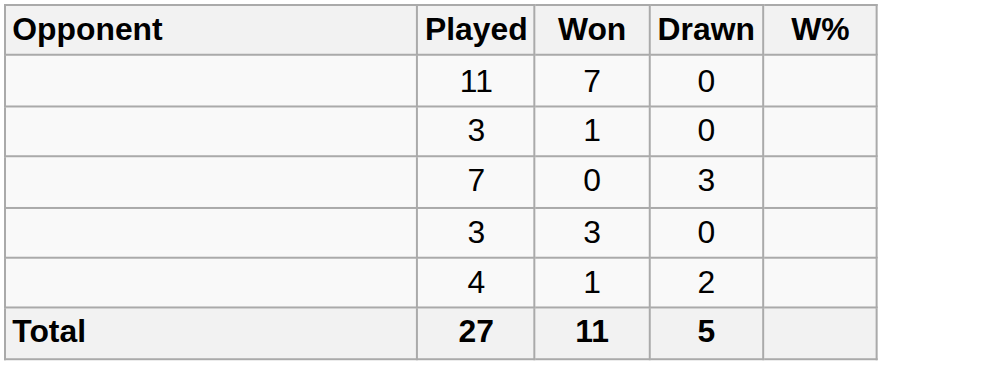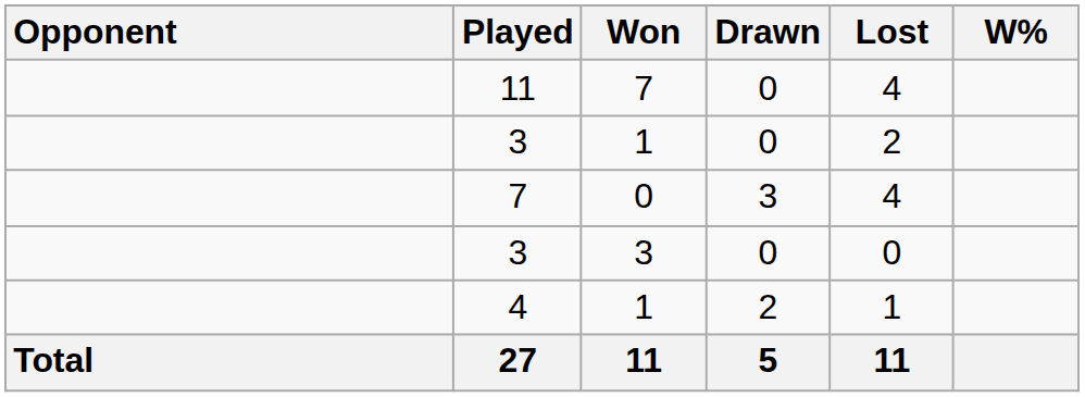+ column: Lost | 4 | 2 | 4 | 0 | 1 | 11
